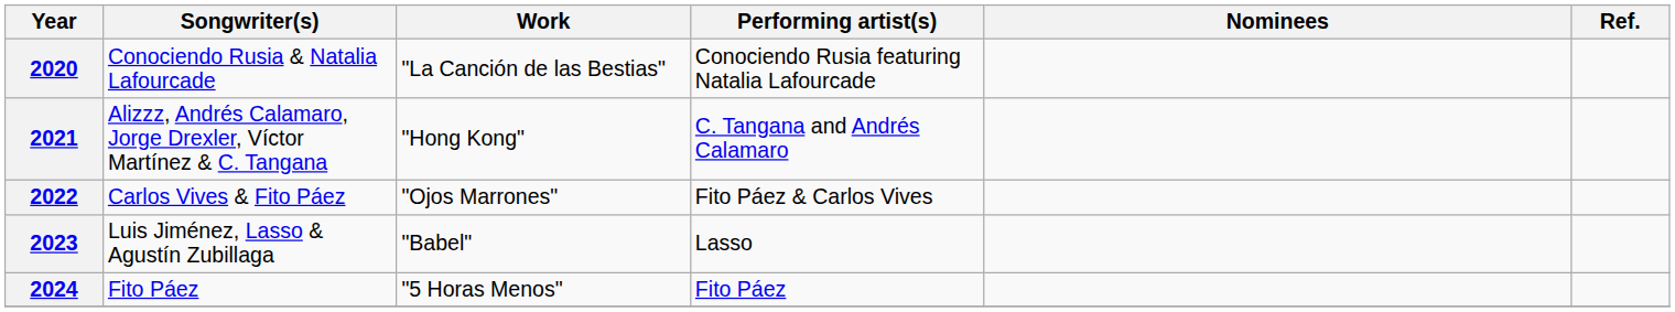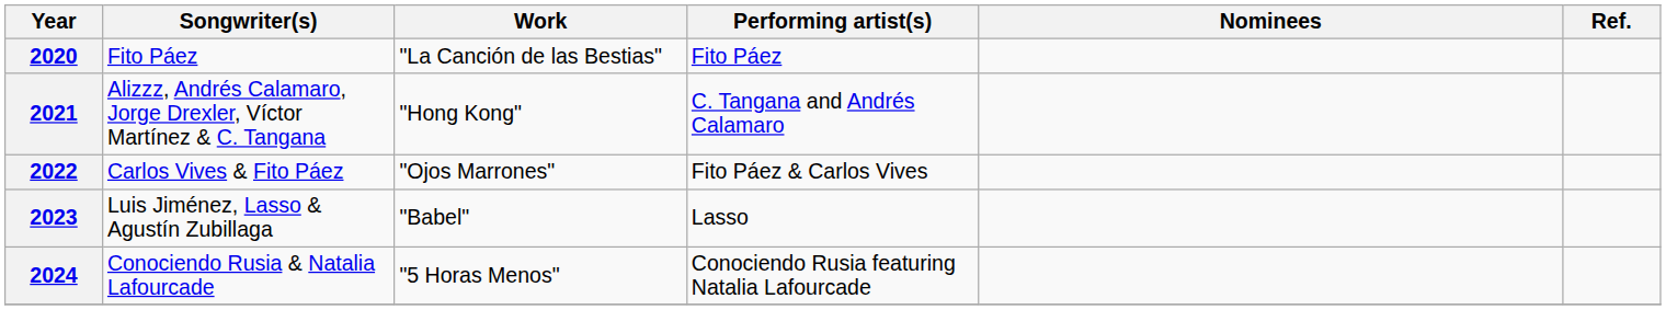2020 | Songwriter(s): Conociendo Rusia & Natalia Lafourcade -> Fito Páez
2020 | Performing artist(s): Conociendo Rusia featuring Natalia Lafourcade -> Fito Páez
2024 | Songwriter(s): Fito Páez -> Conociendo Rusia & Natalia Lafourcade
2024 | Performing artist(s): Fito Páez -> Conociendo Rusia featuring Natalia Lafourcade
